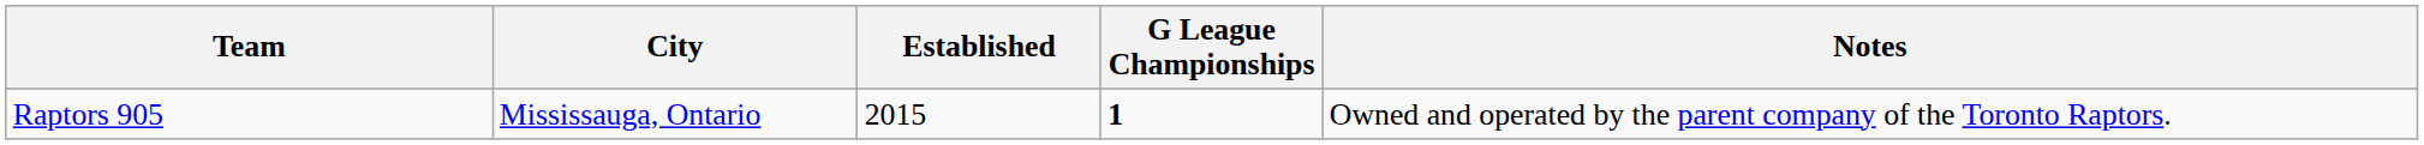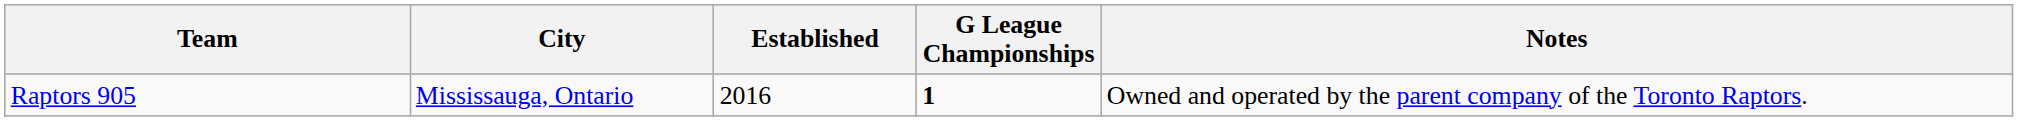Raptors 905 | Established: 2015 -> 2016
